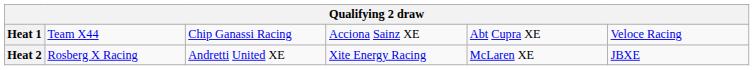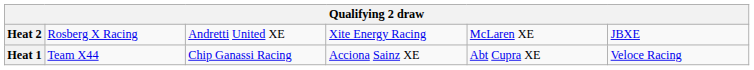rows swapped: Heat 1 <-> Heat 2
